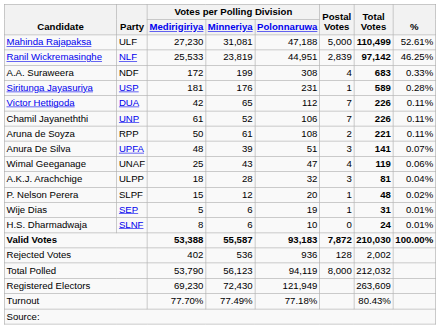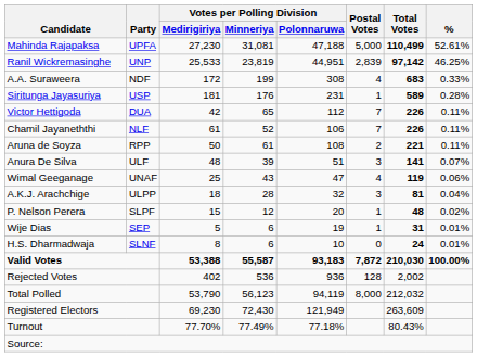Mahinda Rajapaksa | Party: ULF -> UPFA
Ranil Wickremasinghe | Party: NLF -> UNP
Chamil Jayaneththi | Party: UNP -> NLF
Anura De Silva | Party: UPFA -> ULF
